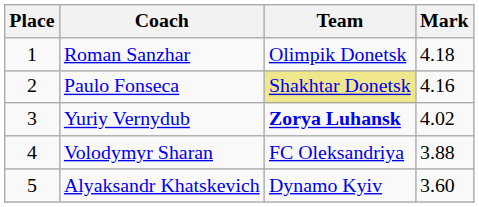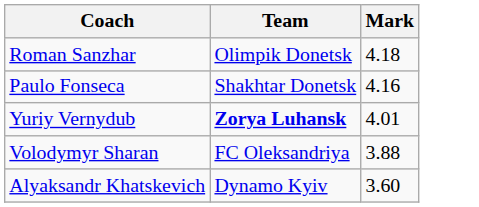- column: Place | 1 | 2 | 3 | 4 | 5
Paulo Fonseca | Team: khaki background -> no background
Yuriy Vernydub | Mark: 4.02 -> 4.01
